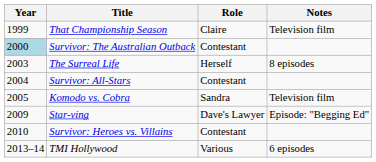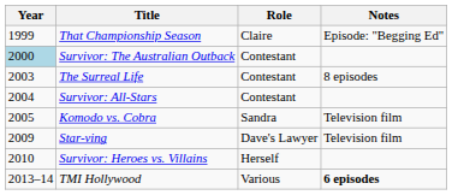That Championship Season | Notes: Television film -> Episode: "Begging Ed"
The Surreal Life | Role: Herself -> Contestant
Star-ving | Notes: Episode: "Begging Ed" -> Television film
Survivor: Heroes vs. Villains | Role: Contestant -> Herself
TMI Hollywood | Notes: normal -> bold
